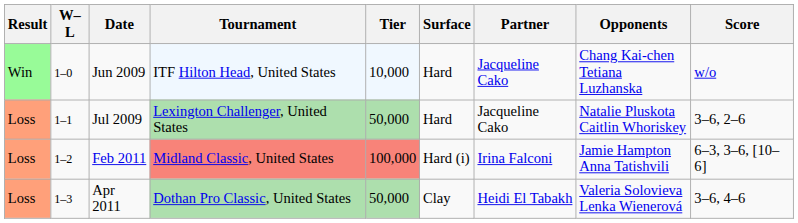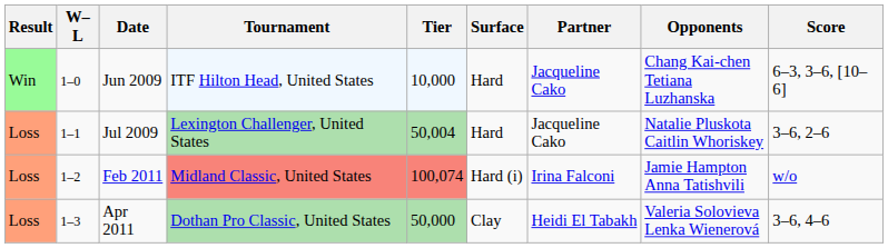Jun 2009 | Score: w/o -> 6–3, 3–6, [10–6]
Jul 2009 | Tier: 50,000 -> 50,004
Feb 2011 | Tier: 100,000 -> 100,074
Feb 2011 | Score: 6–3, 3–6, [10–6] -> w/o
